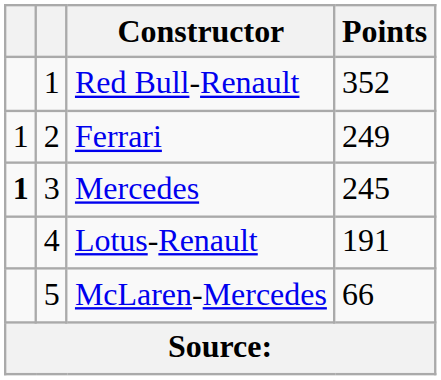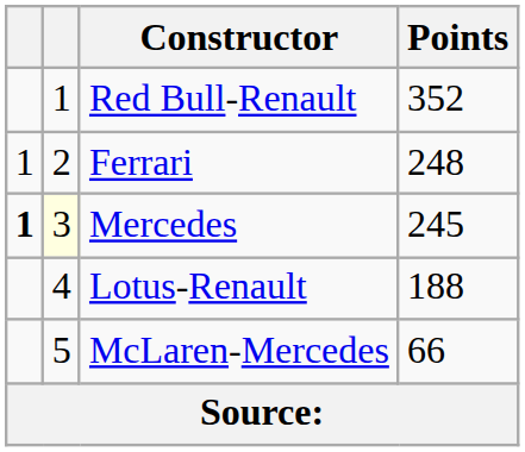Ferrari | Points: 249 -> 248
Mercedes | column 2: no background -> lightyellow background
Lotus-Renault | Points: 191 -> 188
